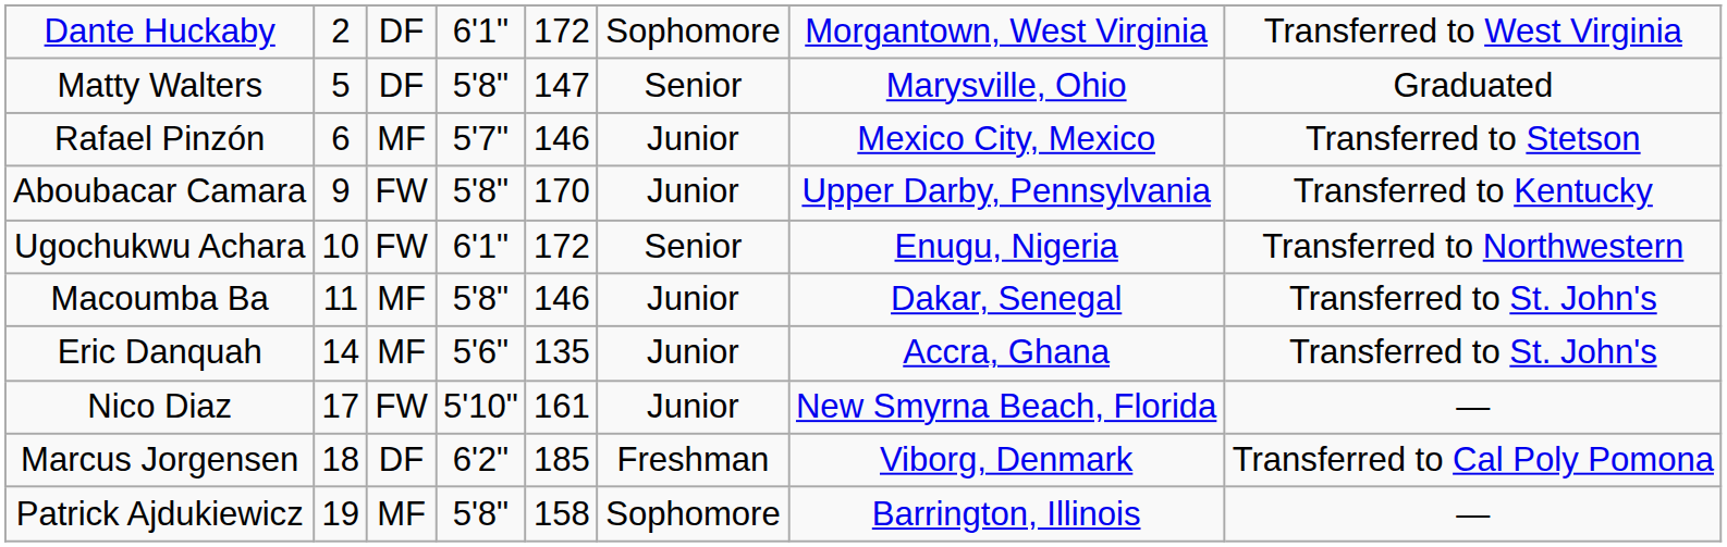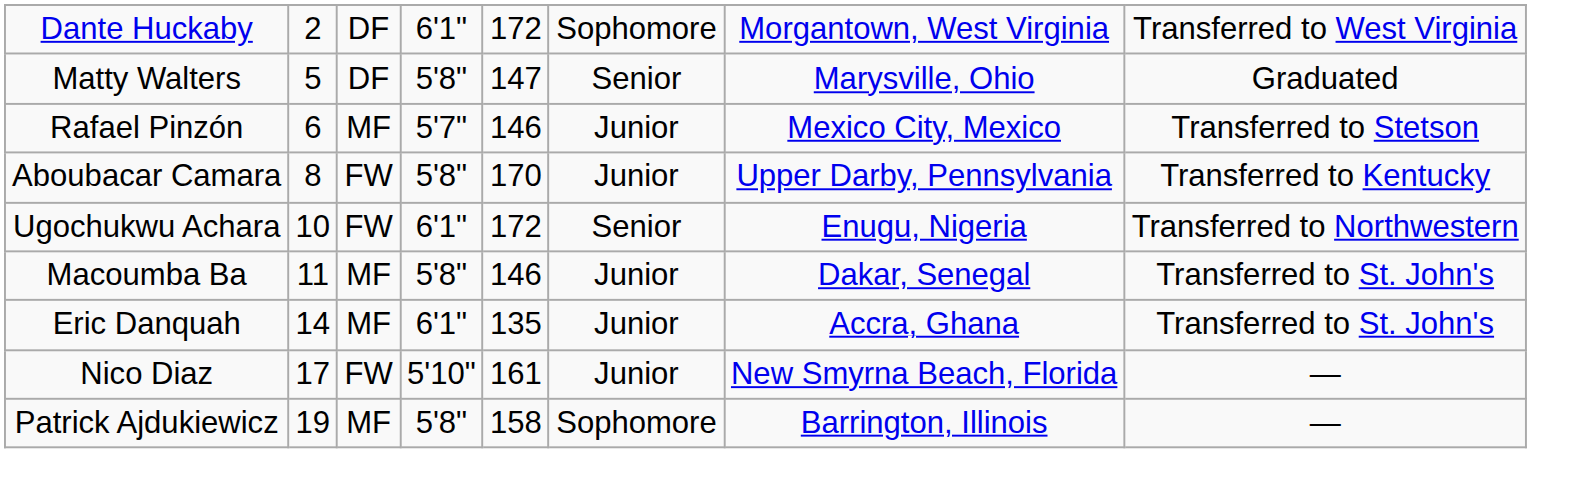Aboubacar Camara | column 2: 9 -> 8
Eric Danquah | column 4: 5'6" -> 6'1"
- row: Marcus Jorgensen | 18 | DF | 6'2" | 185 | Freshman | Viborg, Denmark | Transferred to Cal Poly Pomona
